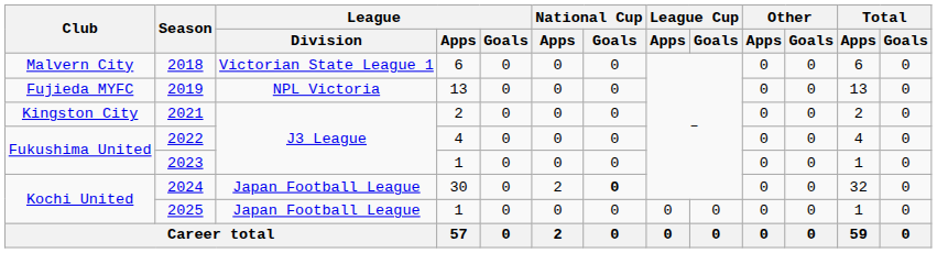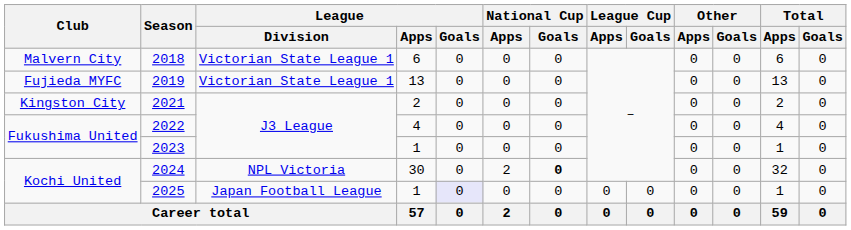2019 | League / Division: NPL Victoria -> Victorian State League 1
2024 | League / Division: Japan Football League -> NPL Victoria
2025 | League / Goals: no background -> lavender background
